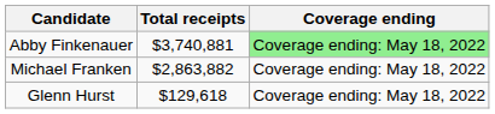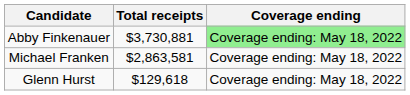Abby Finkenauer | Total receipts: $3,740,881 -> $3,730,881
Michael Franken | Total receipts: $2,863,882 -> $2,863,581
